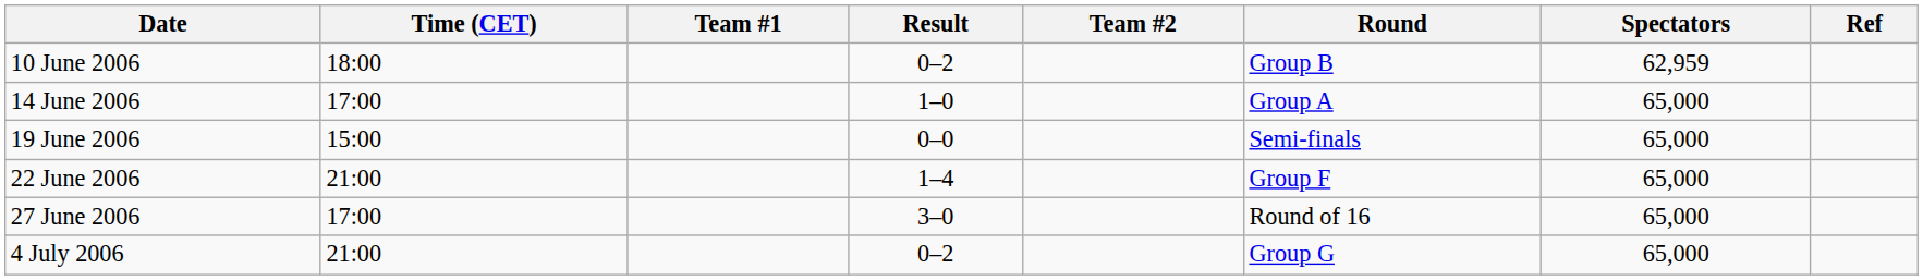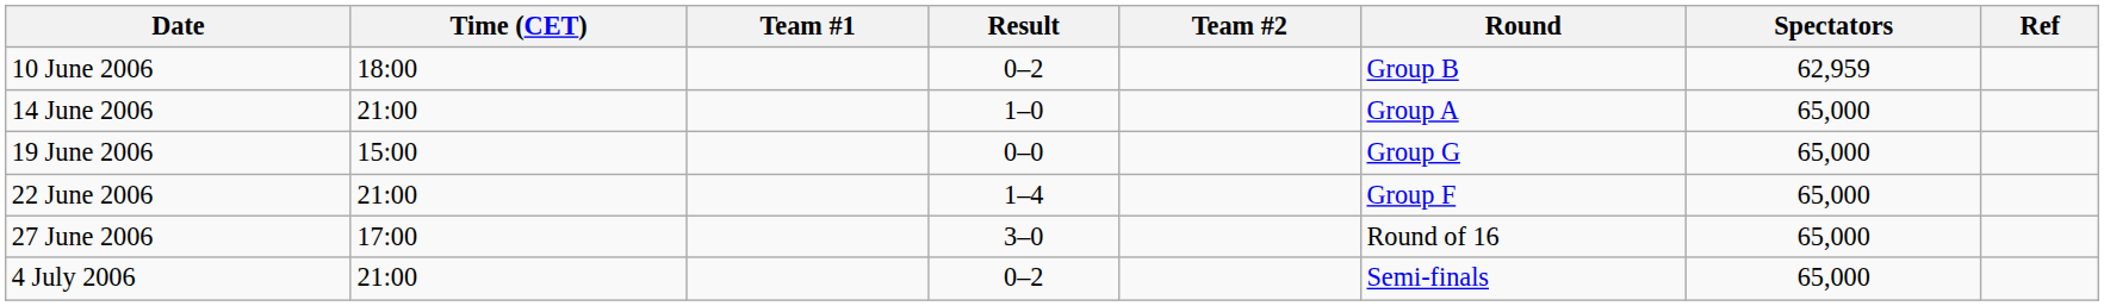14 June 2006 | Time (CET): 17:00 -> 21:00
19 June 2006 | Round: Semi-finals -> Group G
4 July 2006 | Round: Group G -> Semi-finals
